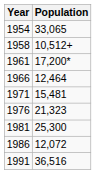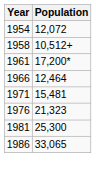1954 | Population: 33,065 -> 12,072
1986 | Population: 12,072 -> 33,065
- row: 1991 | 36,516
